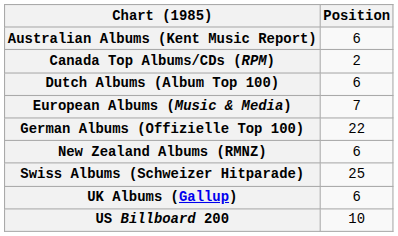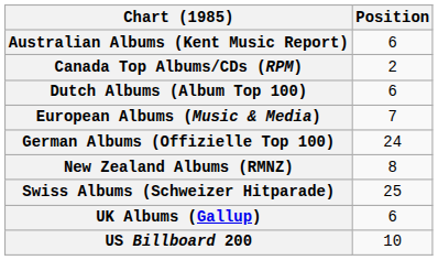German Albums (Offizielle Top 100) | Position: 22 -> 24
New Zealand Albums (RMNZ) | Position: 6 -> 8
